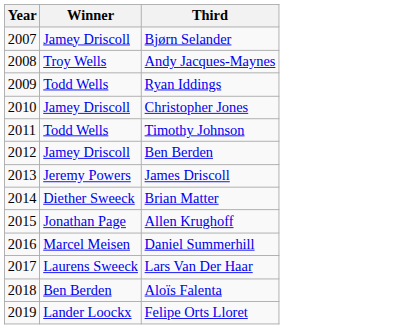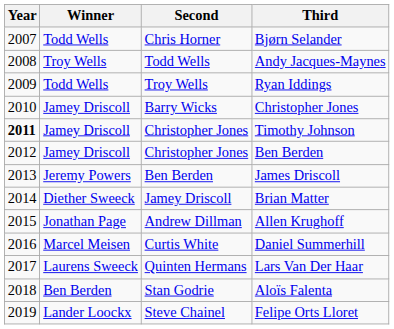+ column: Second | Chris Horner | Todd Wells | Troy Wells | Barry Wicks | Christopher Jones | Christopher Jones | Ben Berden | Jamey Driscoll | Andrew Dillman | Curtis White | Quinten Hermans | Stan Godrie | Steve Chainel
Bjørn Selander | Winner: Jamey Driscoll -> Todd Wells
Timothy Johnson | Year: normal -> bold
Timothy Johnson | Winner: Todd Wells -> Jamey Driscoll
